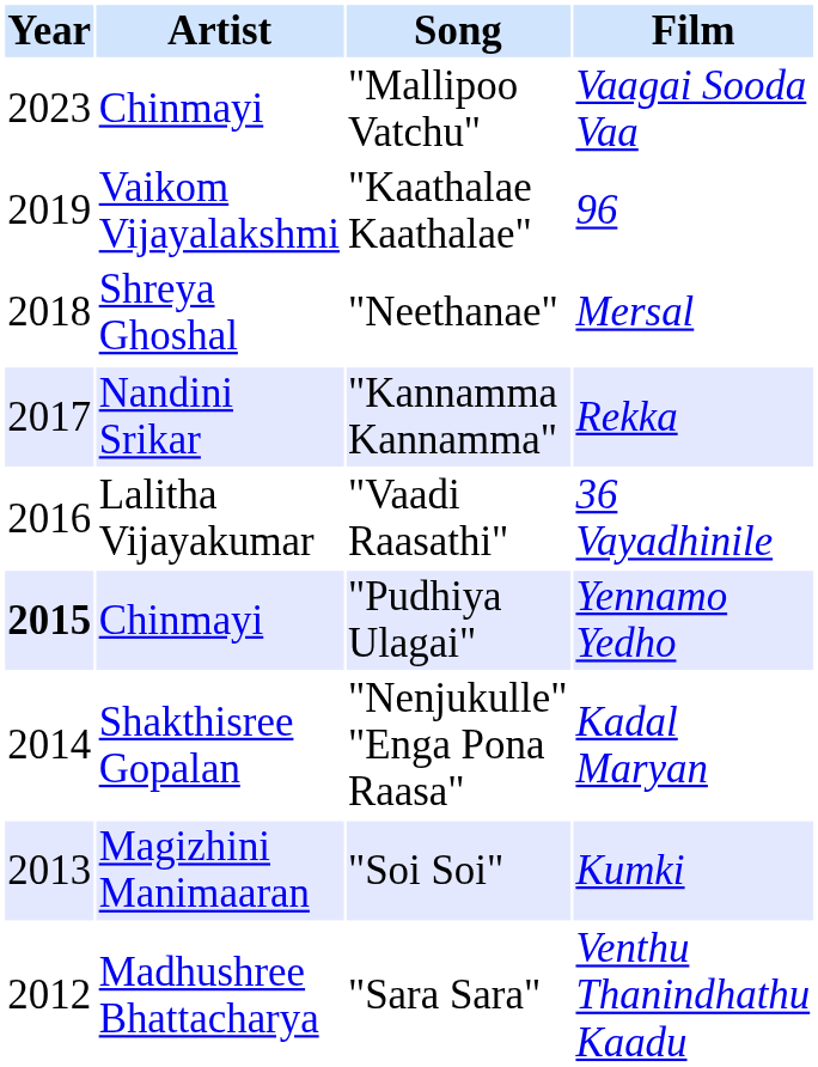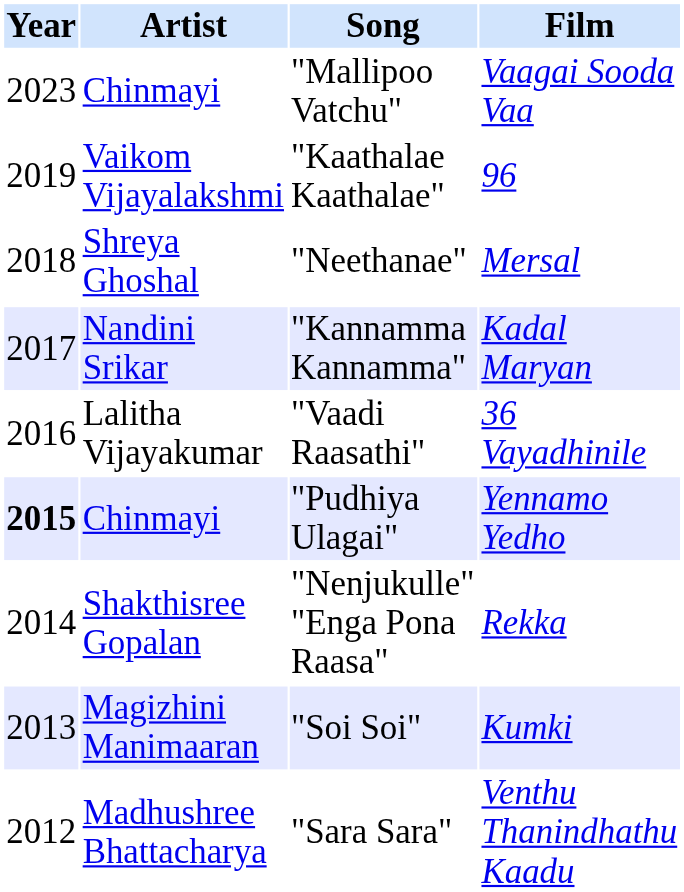"Kannamma Kannamma" | Film: Rekka -> Kadal Maryan
"Nenjukulle" "Enga Pona Raasa" | Film: Kadal Maryan -> Rekka
